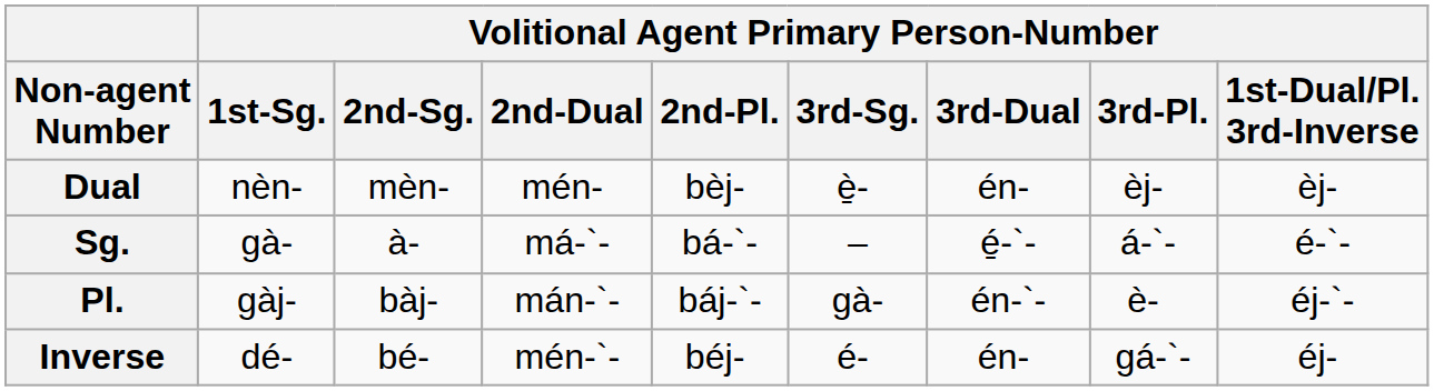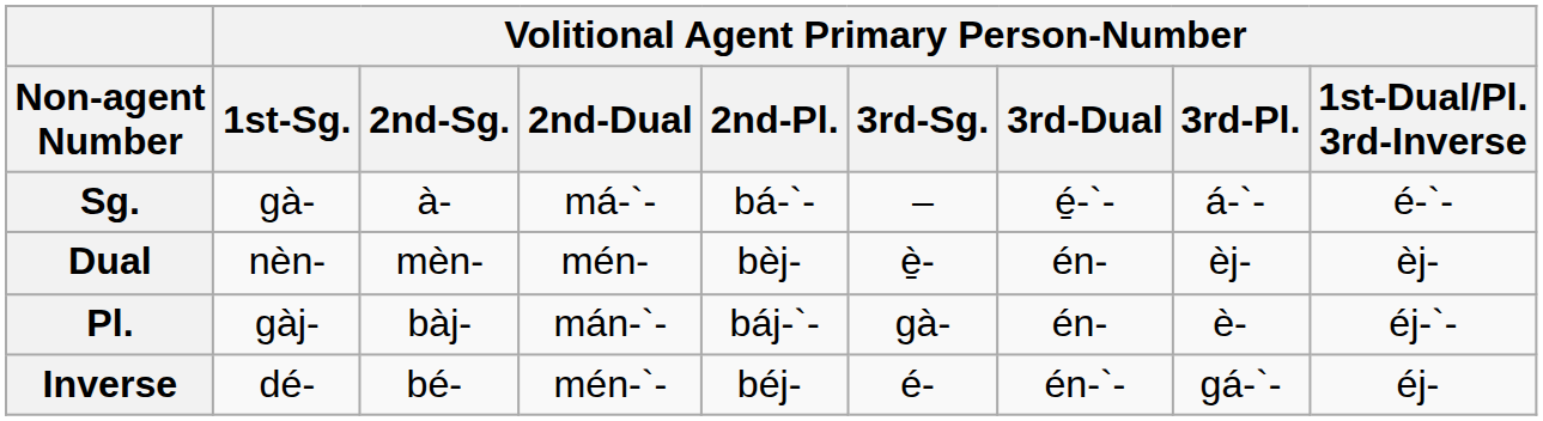rows swapped: Sg. <-> Dual
Pl. | Volitional Agent Primary Person-Number / 3rd-Dual: én-`- -> én-
Inverse | Volitional Agent Primary Person-Number / 3rd-Dual: én- -> én-`-
